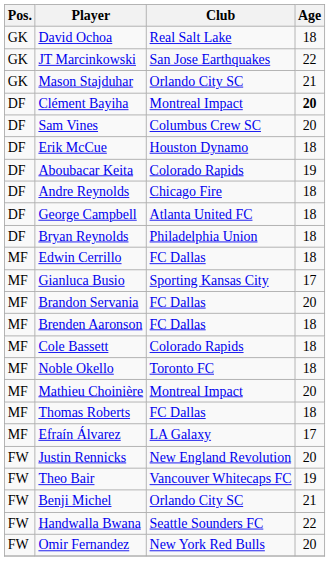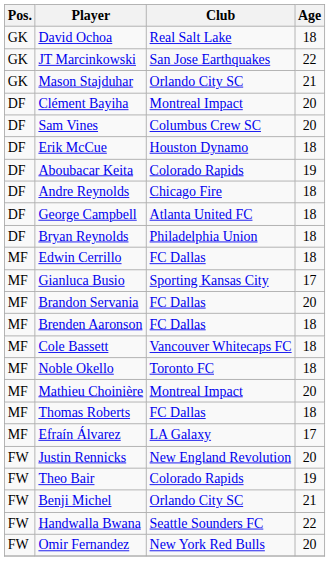Clément Bayiha | Age: bold -> normal
Cole Bassett | Club: Colorado Rapids -> Vancouver Whitecaps FC
Theo Bair | Club: Vancouver Whitecaps FC -> Colorado Rapids
